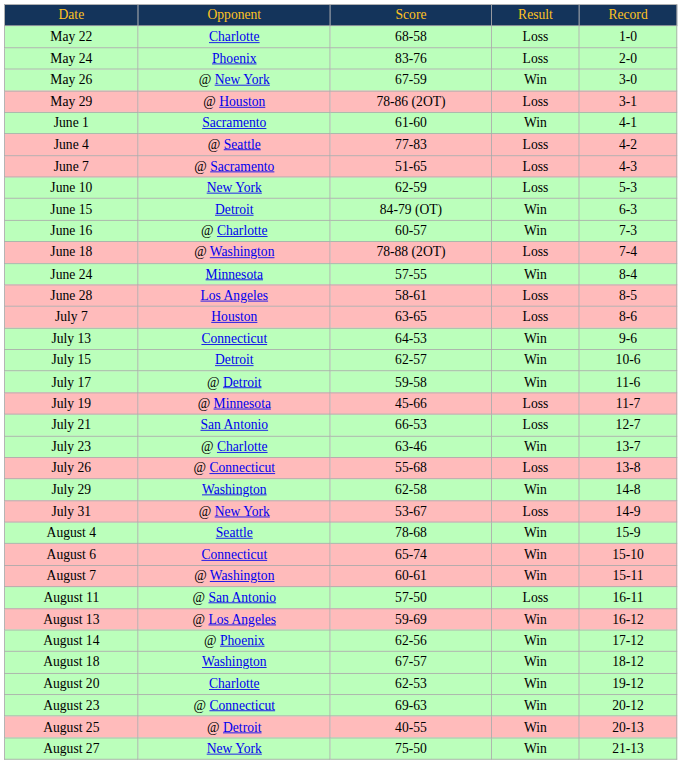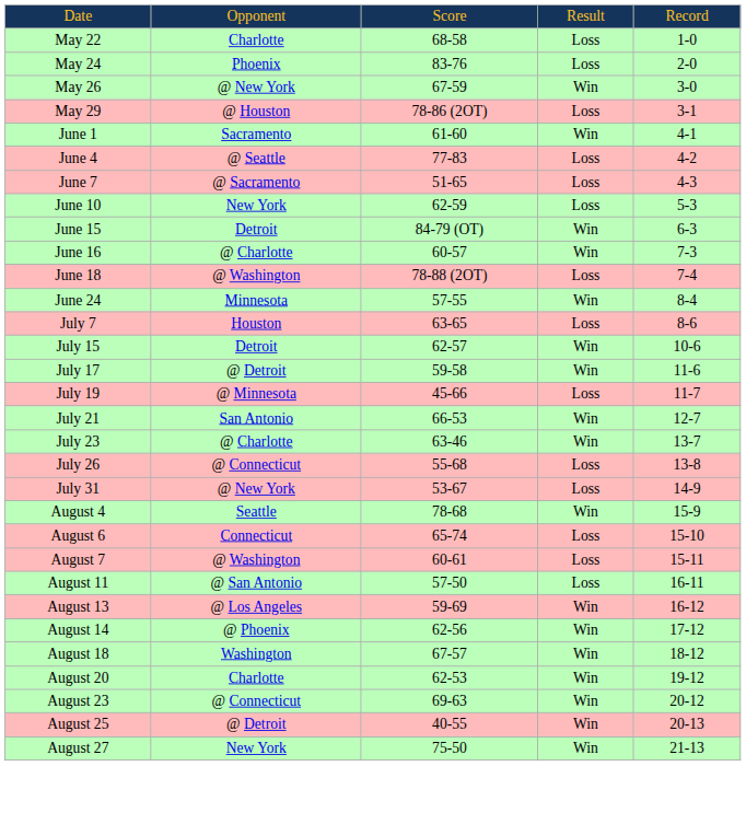- row: June 28 | Los Angeles | 58-61 | Loss | 8-5
- row: July 13 | Connecticut | 64-53 | Win | 9-6
July 21 | column 4: Loss -> Win
- row: July 29 | Washington | 62-58 | Win | 14-8
August 6 | column 4: Win -> Loss
August 7 | column 4: Win -> Loss
